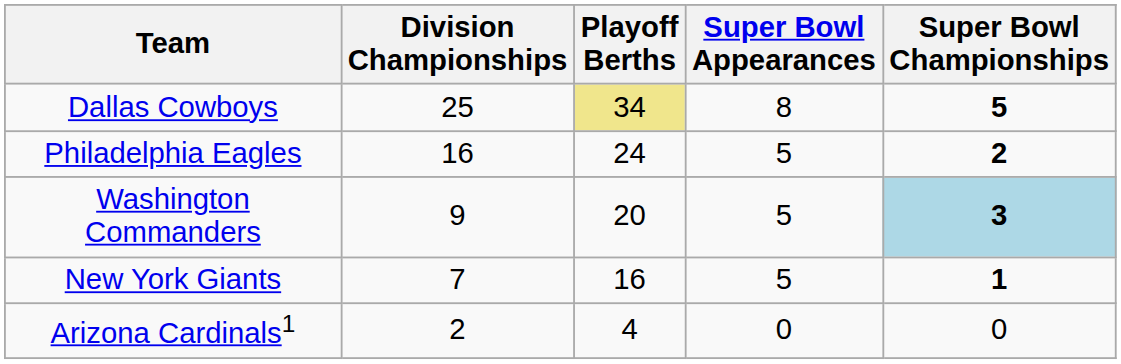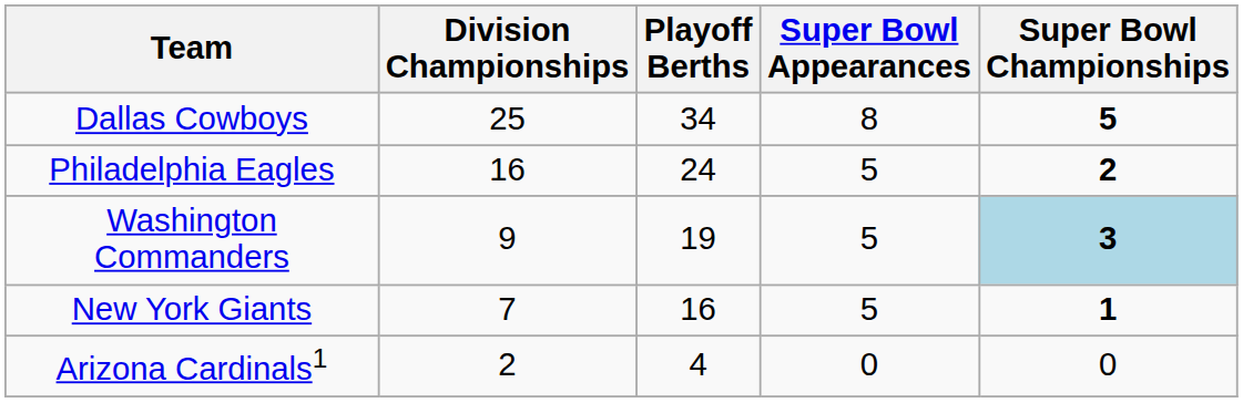Dallas Cowboys | Playoff Berths: khaki background -> no background
Washington Commanders | Playoff Berths: 20 -> 19
